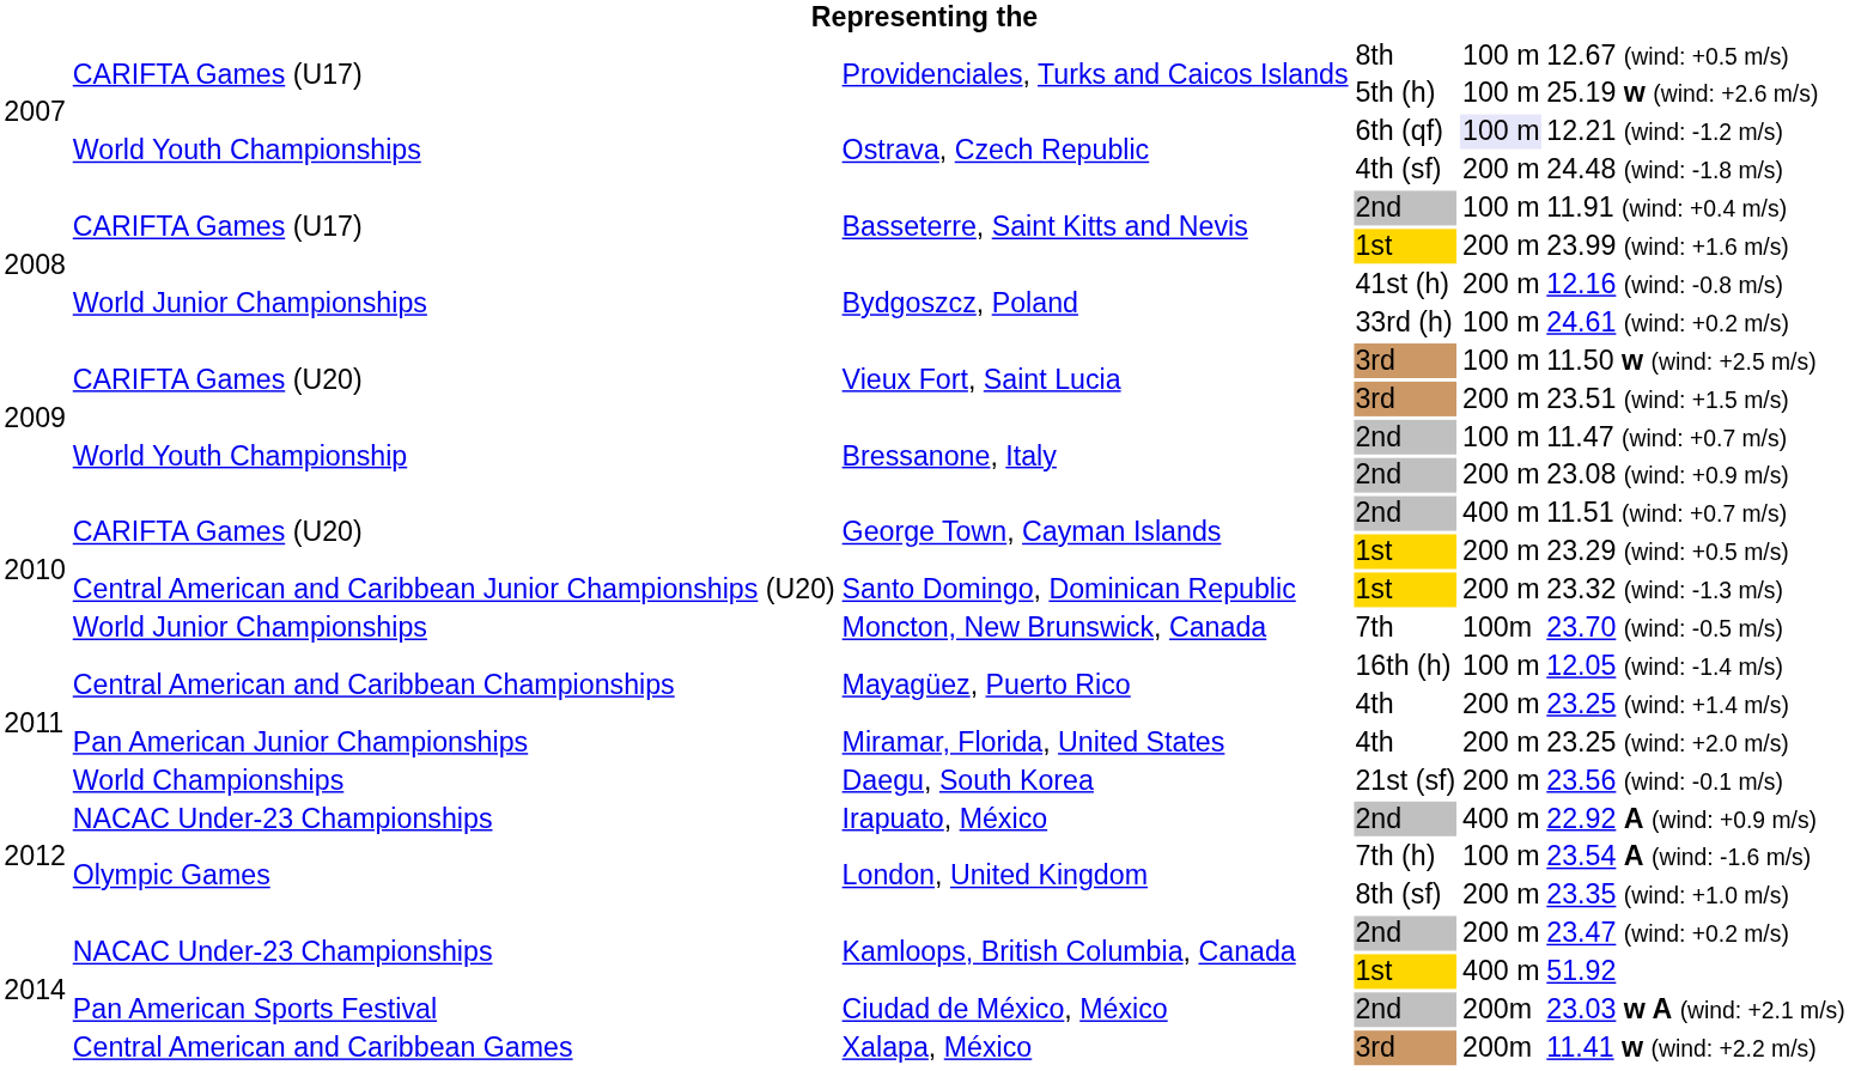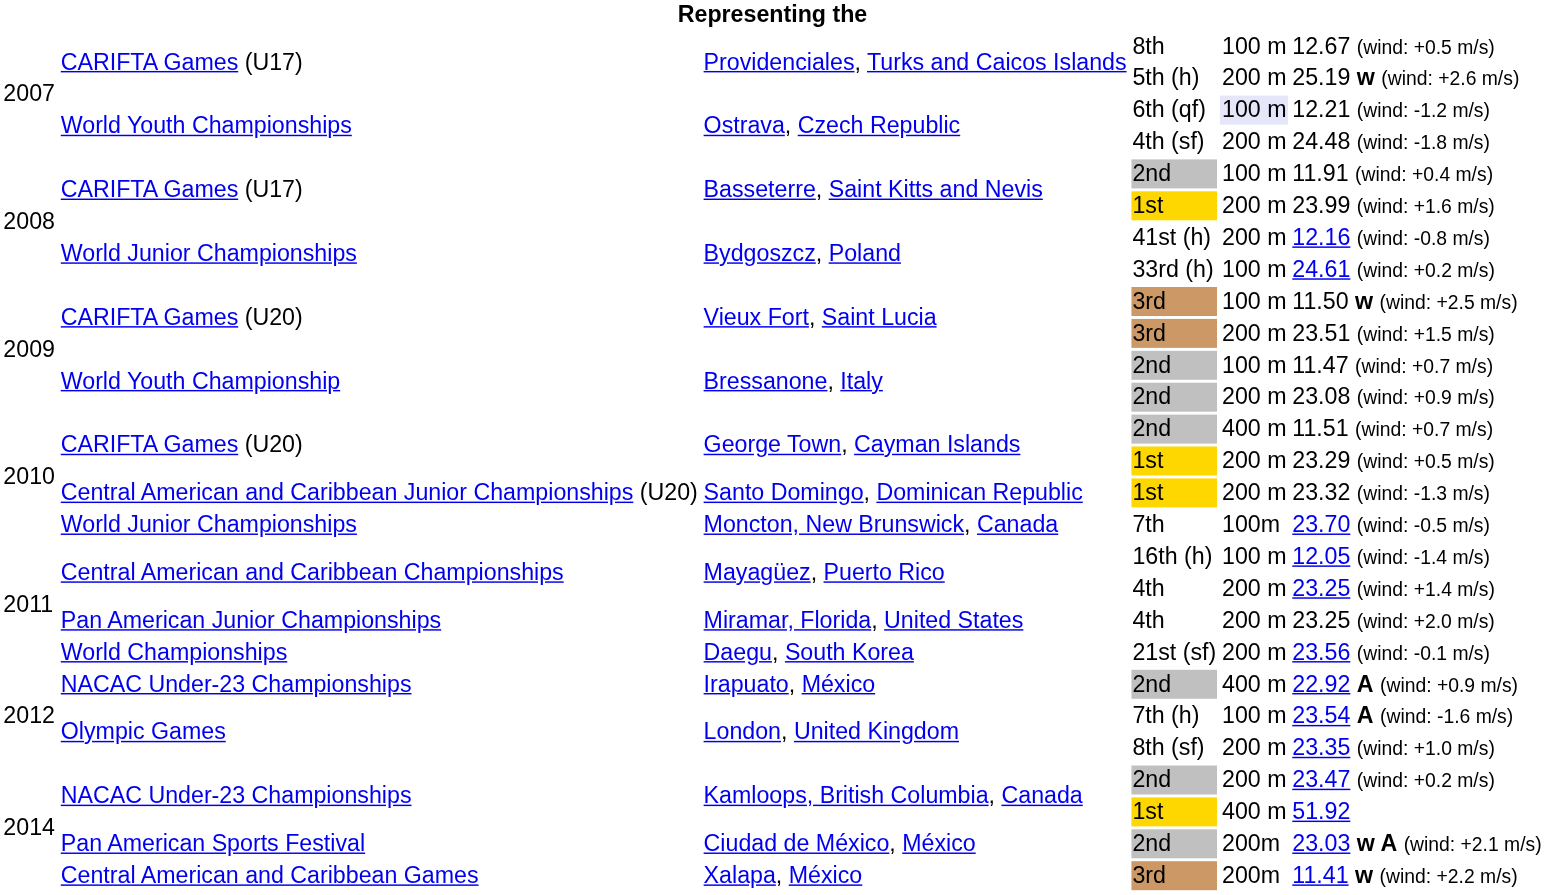Providenciales, Turks and Caicos Islands / 5th (h) | column 5: 100 m -> 200 m
